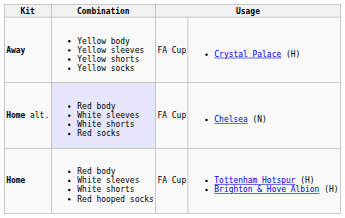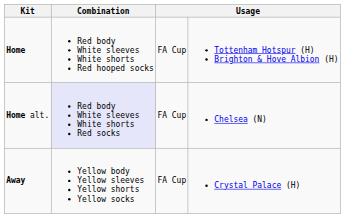rows swapped: Home <-> Away
